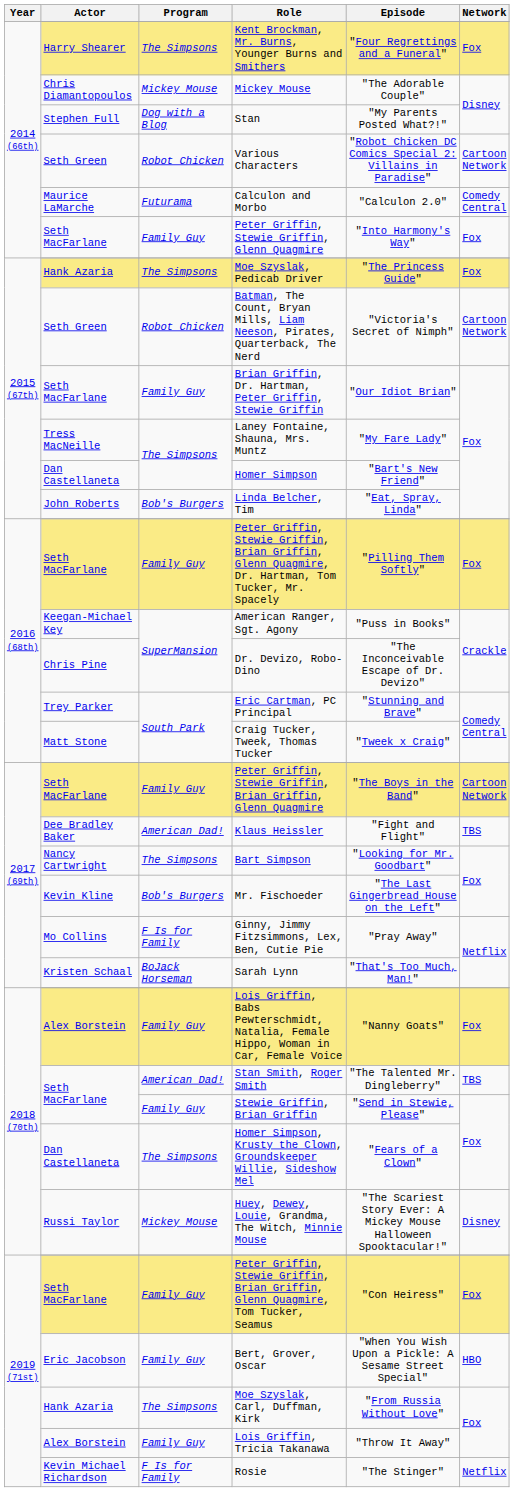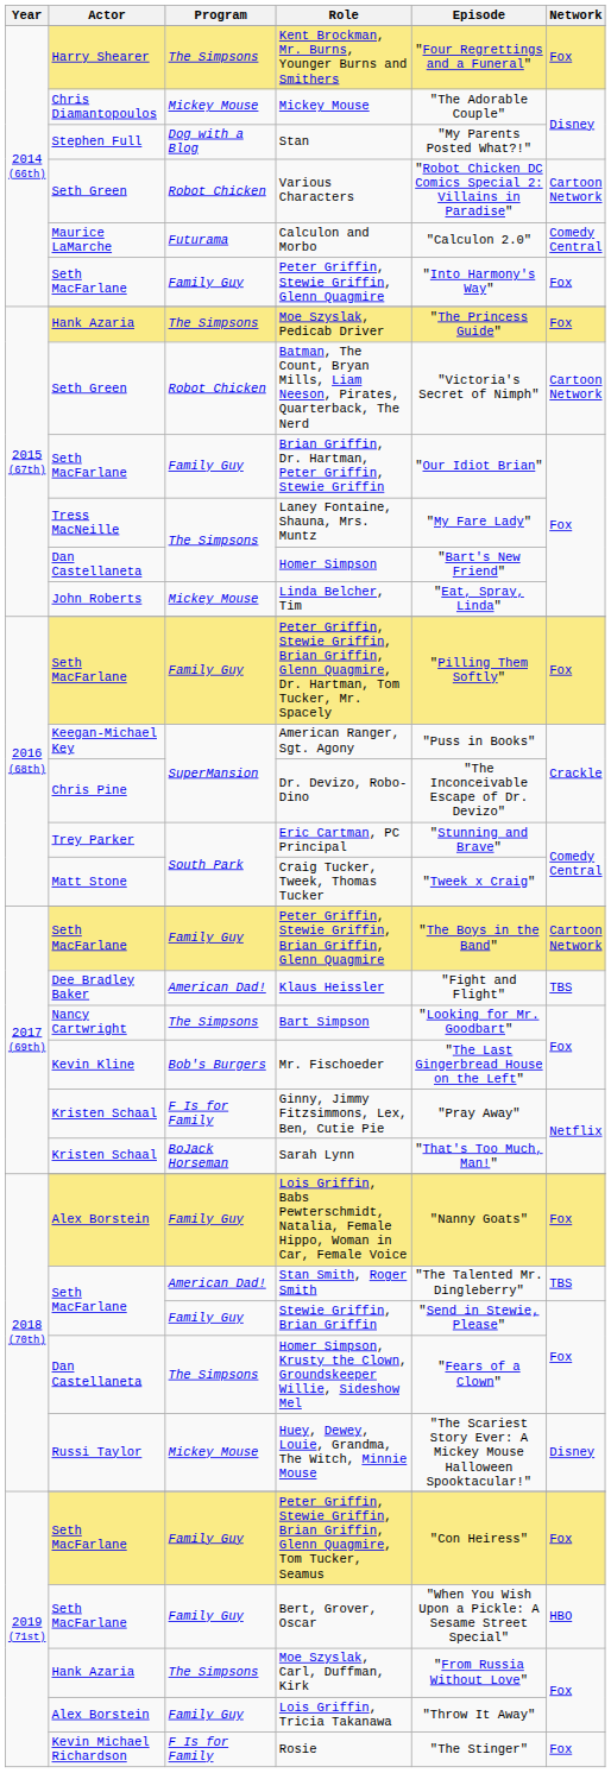Linda Belcher, Tim | Program: Bob's Burgers -> Mickey Mouse
Ginny, Jimmy Fitzsimmons, Lex, Ben, Cutie Pie | Actor: Mo Collins -> Kristen Schaal
Bert, Grover, Oscar | Actor: Eric Jacobson -> Seth MacFarlane
Rosie | Network: Netflix -> Fox
